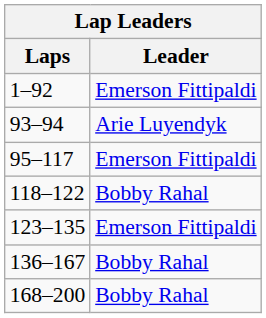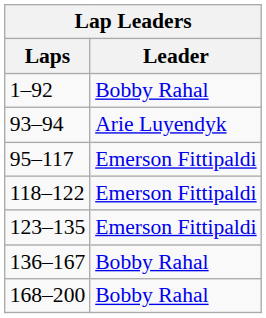1–92 | Leader: Emerson Fittipaldi -> Bobby Rahal
118–122 | Leader: Bobby Rahal -> Emerson Fittipaldi
